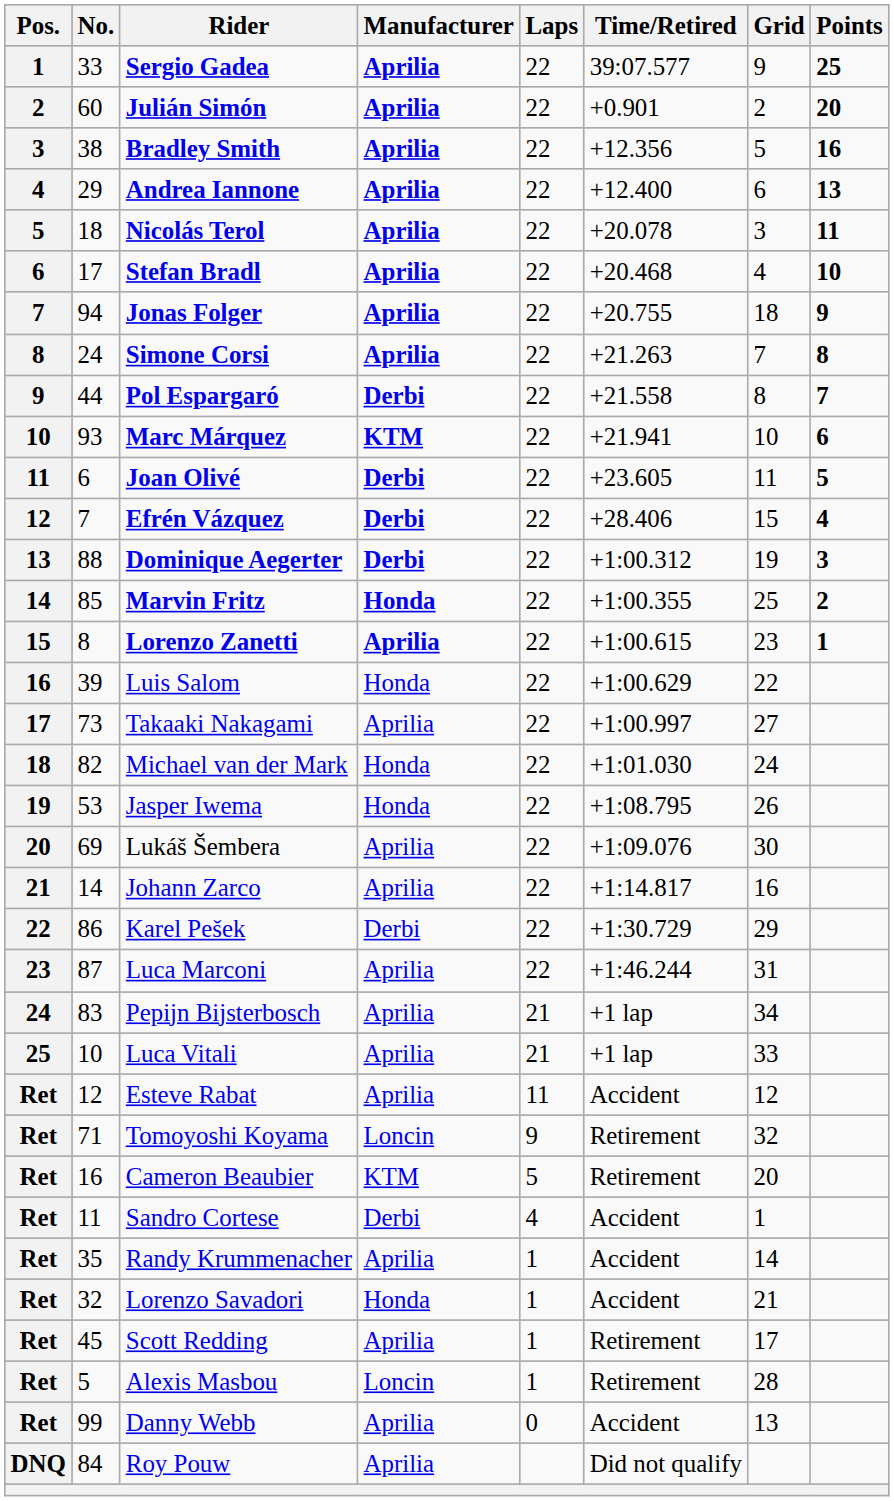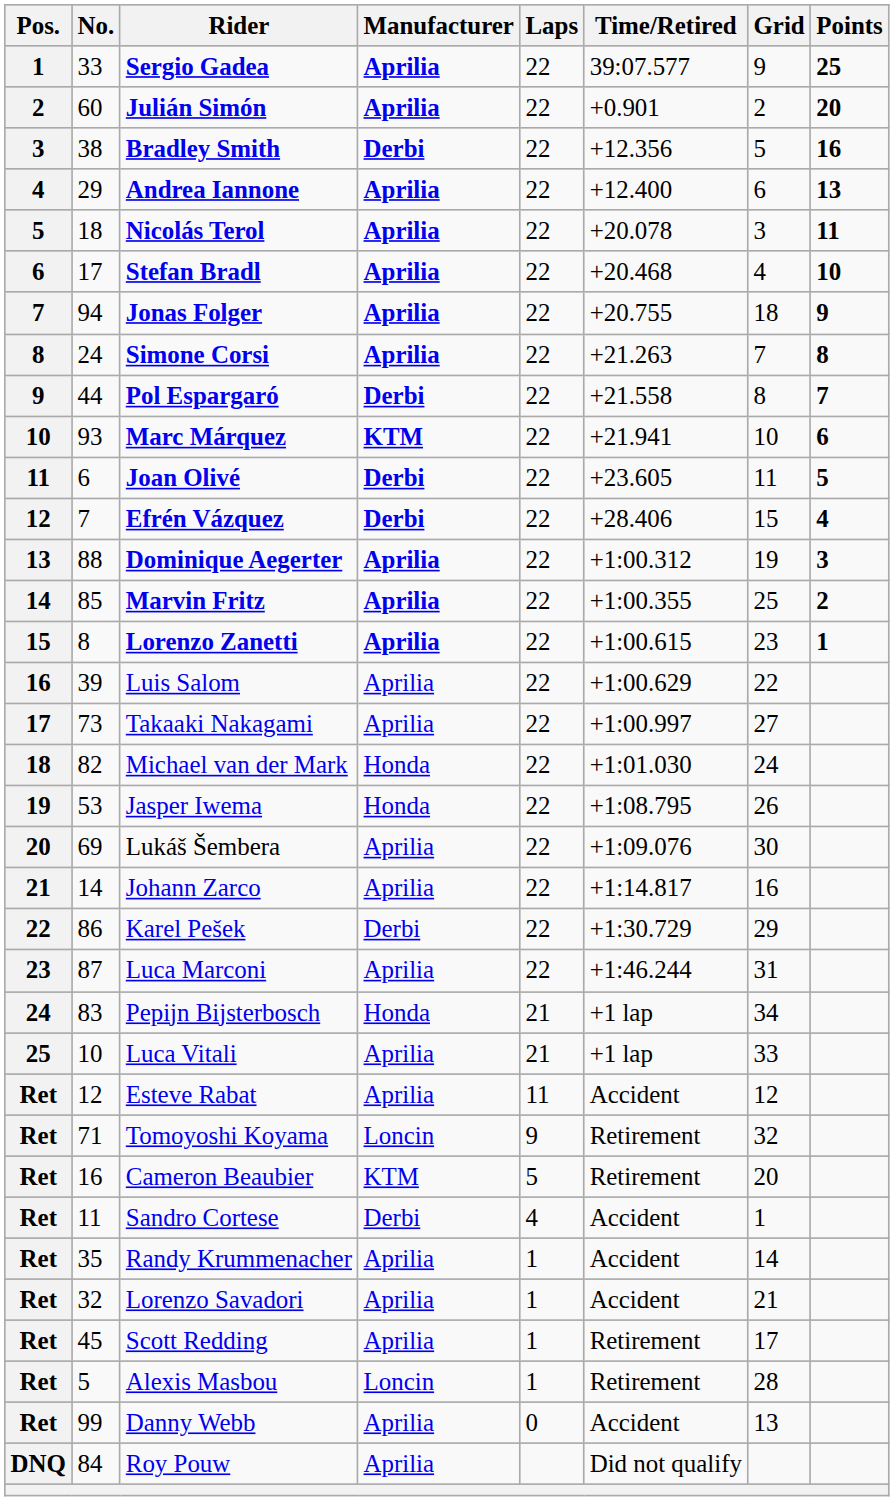Bradley Smith | Manufacturer: Aprilia -> Derbi
Dominique Aegerter | Manufacturer: Derbi -> Aprilia
Marvin Fritz | Manufacturer: Honda -> Aprilia
Luis Salom | Manufacturer: Honda -> Aprilia
Pepijn Bijsterbosch | Manufacturer: Aprilia -> Honda
Lorenzo Savadori | Manufacturer: Honda -> Aprilia
